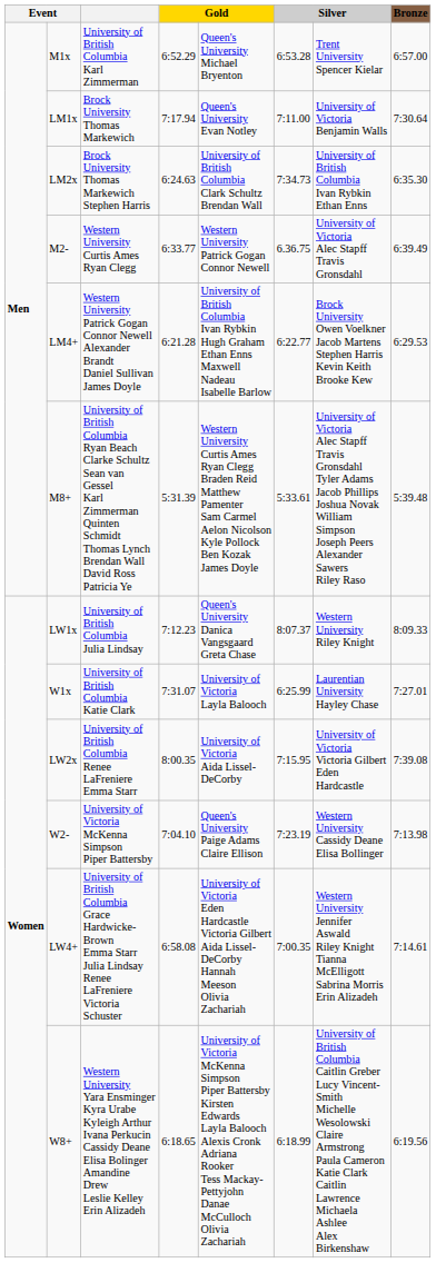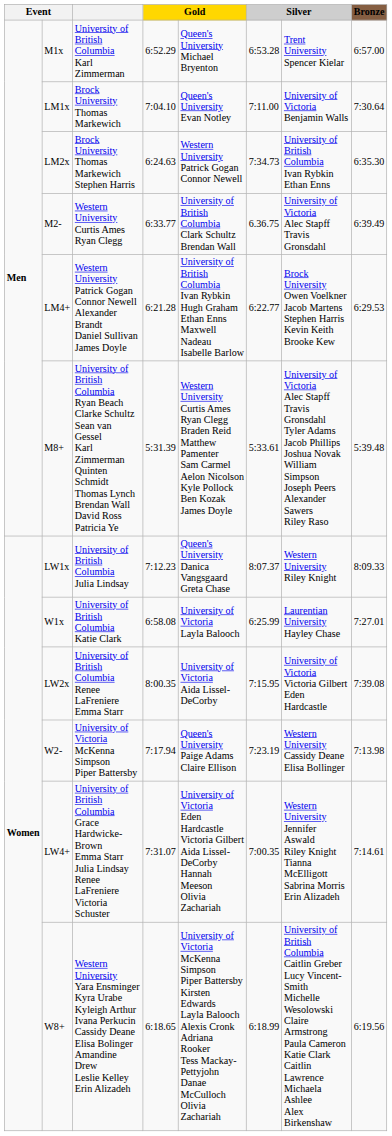LM1x | column 4: 7:17.94 -> 7:04.10
LM2x | column 5: University of British Columbia Clark Schultz Brendan Wall -> Western University Patrick Gogan Connor Newell
M2- | column 5: Western University Patrick Gogan Connor Newell -> University of British Columbia Clark Schultz Brendan Wall
W1x | column 4: 7:31.07 -> 6:58.08
W2- | column 4: 7:04.10 -> 7:17.94
LW4+ | column 4: 6:58.08 -> 7:31.07
